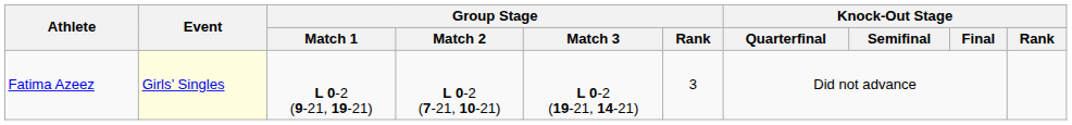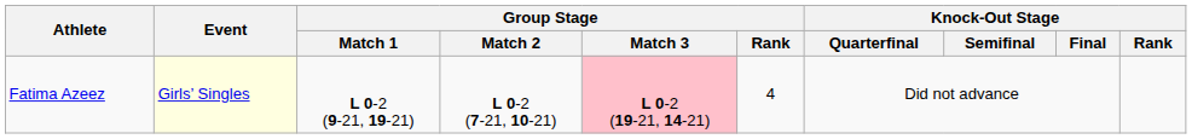Fatima Azeez | Group Stage / Match 3: no background -> pink background
Fatima Azeez | Group Stage / Rank: 3 -> 4
